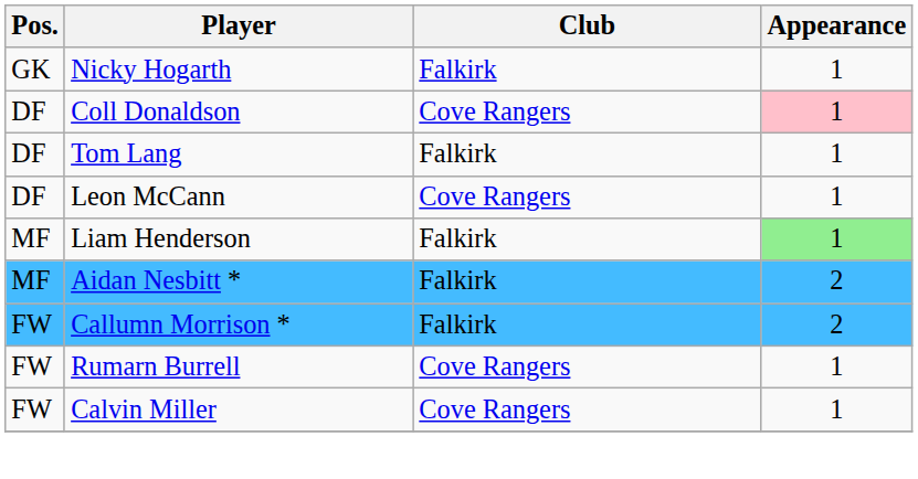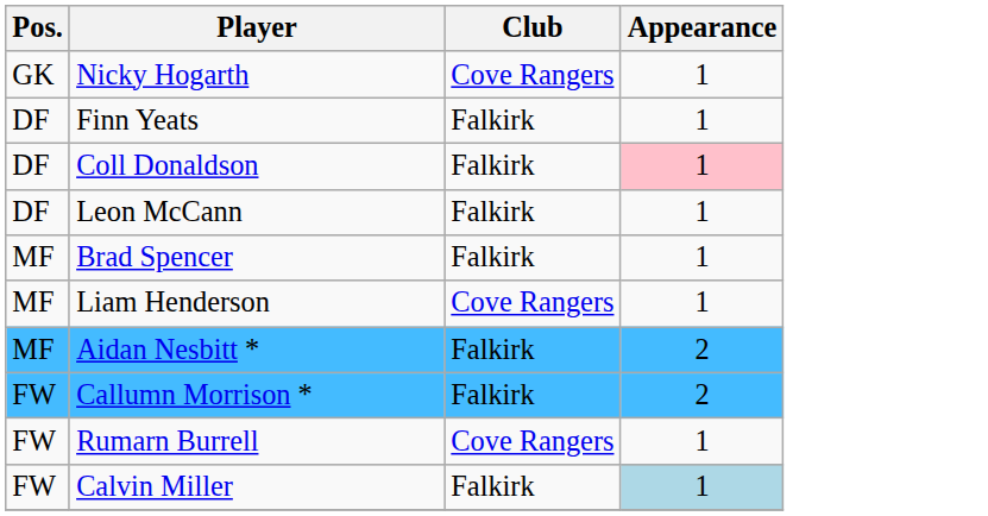Nicky Hogarth | Club: Falkirk -> Cove Rangers
+ row: DF | Finn Yeats | Falkirk | 1
Coll Donaldson | Club: Cove Rangers -> Falkirk
- row: DF | Tom Lang | Falkirk | 1
Leon McCann | Club: Cove Rangers -> Falkirk
+ row: MF | Brad Spencer | Falkirk | 1
Liam Henderson | Club: Falkirk -> Cove Rangers
Liam Henderson | Appearance: lightgreen background -> no background
Calvin Miller | Club: Cove Rangers -> Falkirk
Calvin Miller | Appearance: no background -> lightblue background
